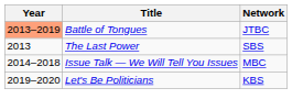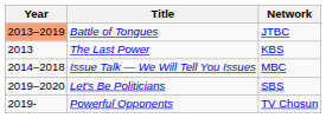The Last Power | Network: SBS -> KBS
Let's Be Politicians | Network: KBS -> SBS
+ row: 2019- | Powerful Opponents | TV Chosun
